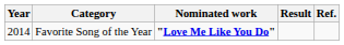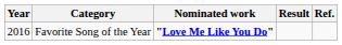Favorite Song of the Year | Year: 2014 -> 2016
